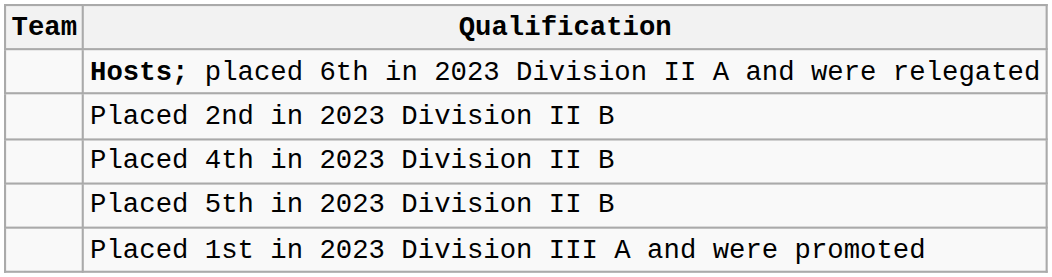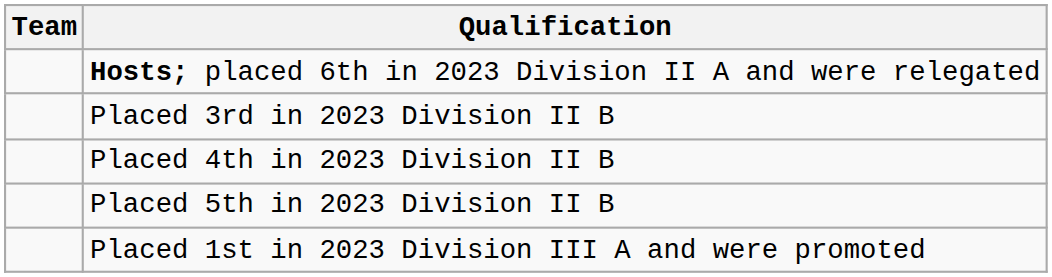- row: Placed 2nd in 2023 Division II B
+ row: Placed 3rd in 2023 Division II B
